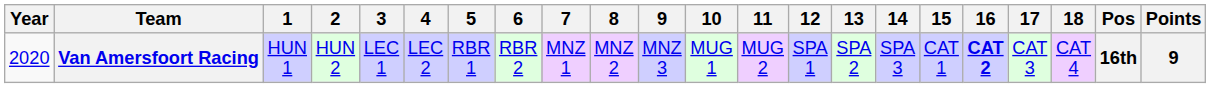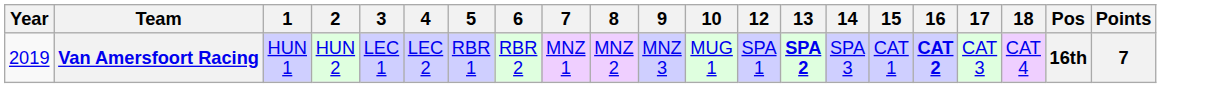- column: 11 | MUG 2
Van Amersfoort Racing | Year: 2020 -> 2019
Van Amersfoort Racing | 13: normal -> bold
Van Amersfoort Racing | Points: 9 -> 7
